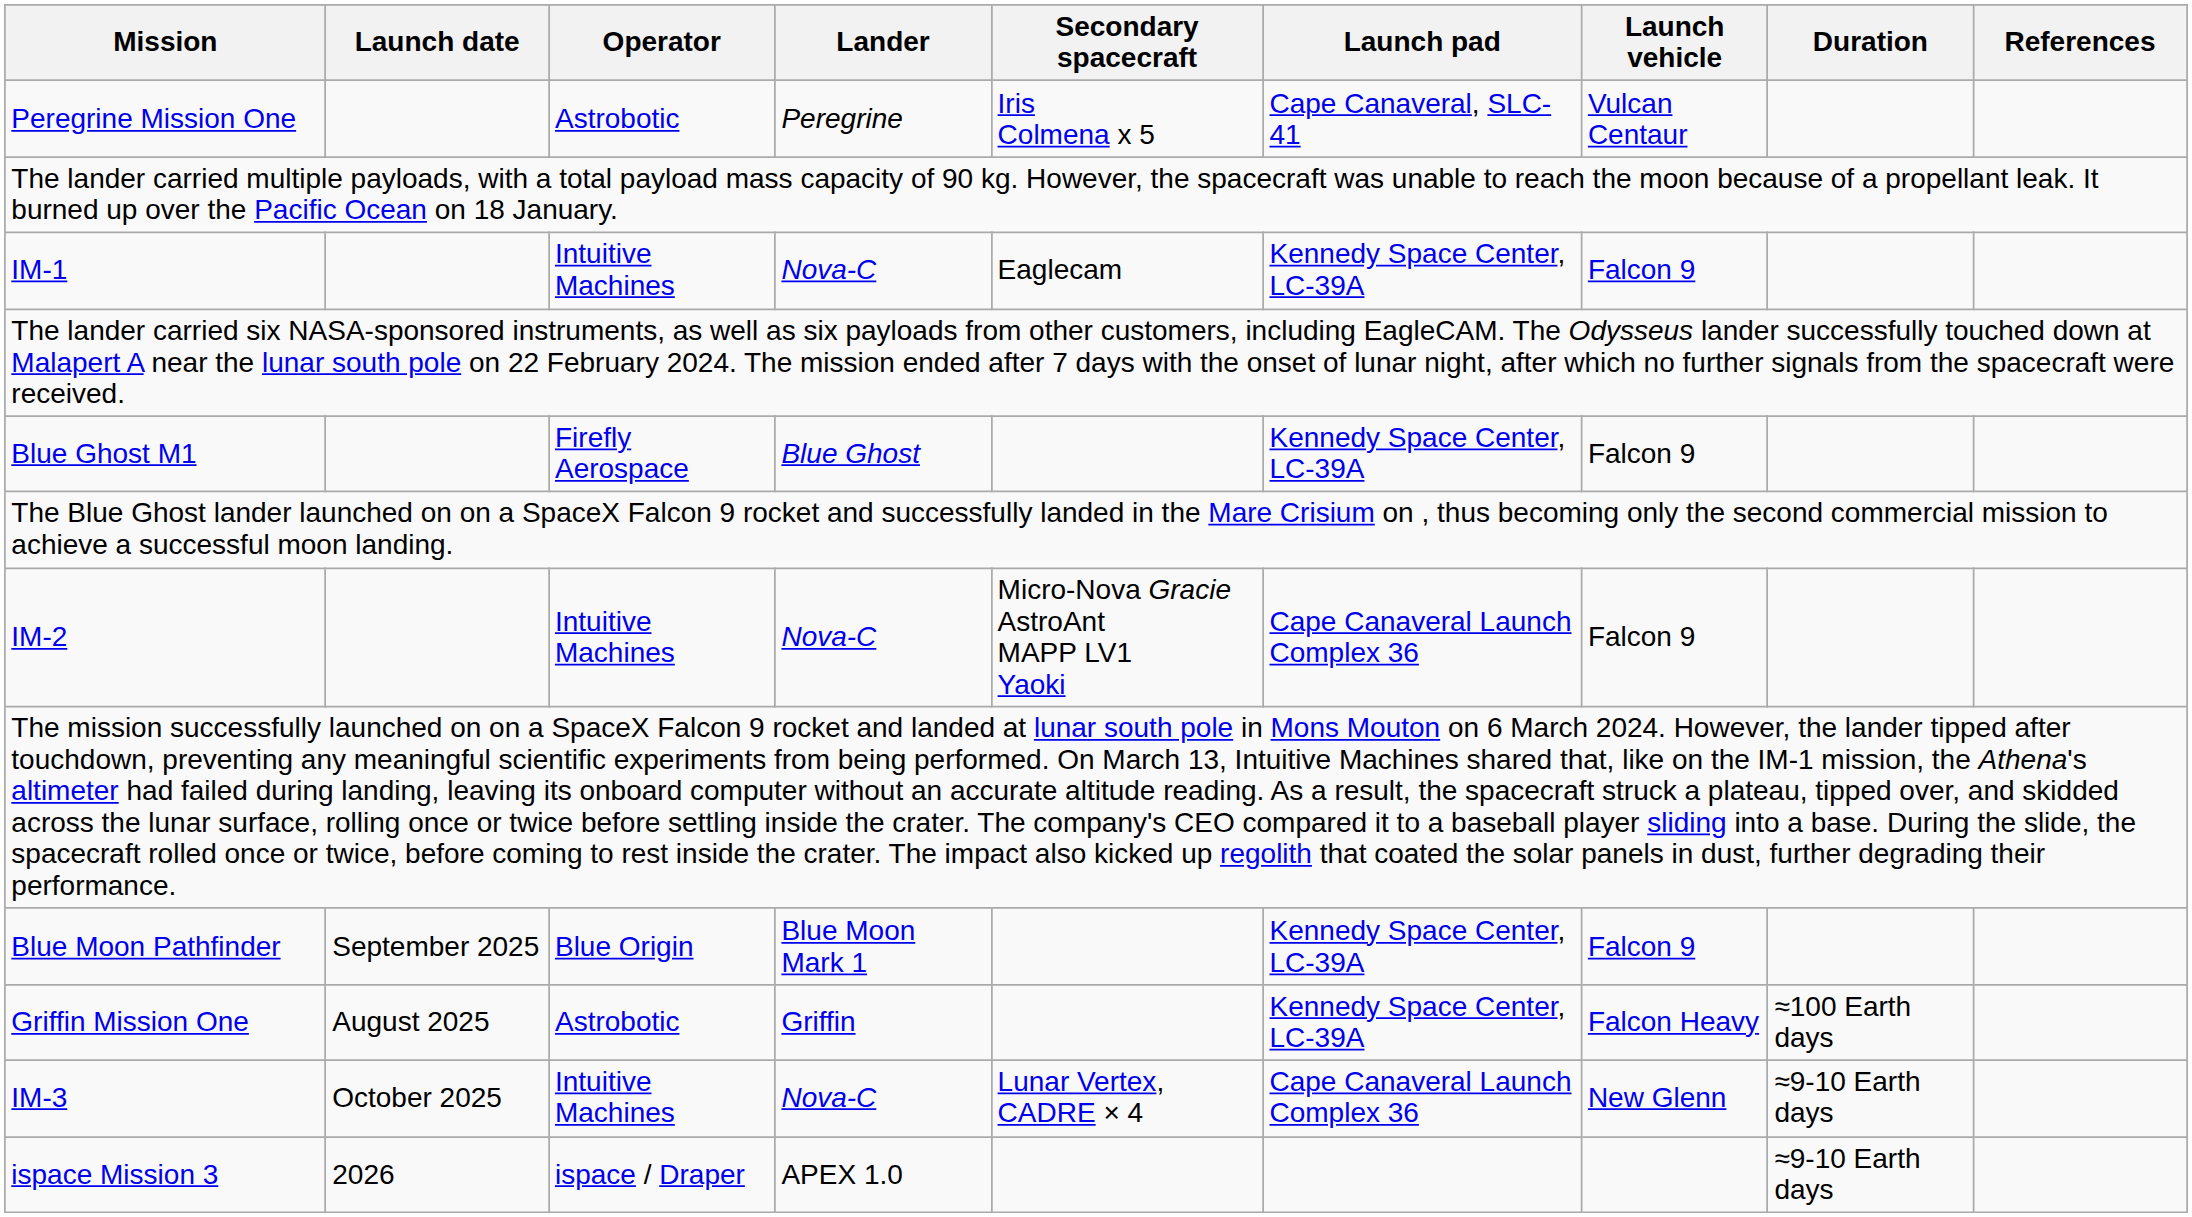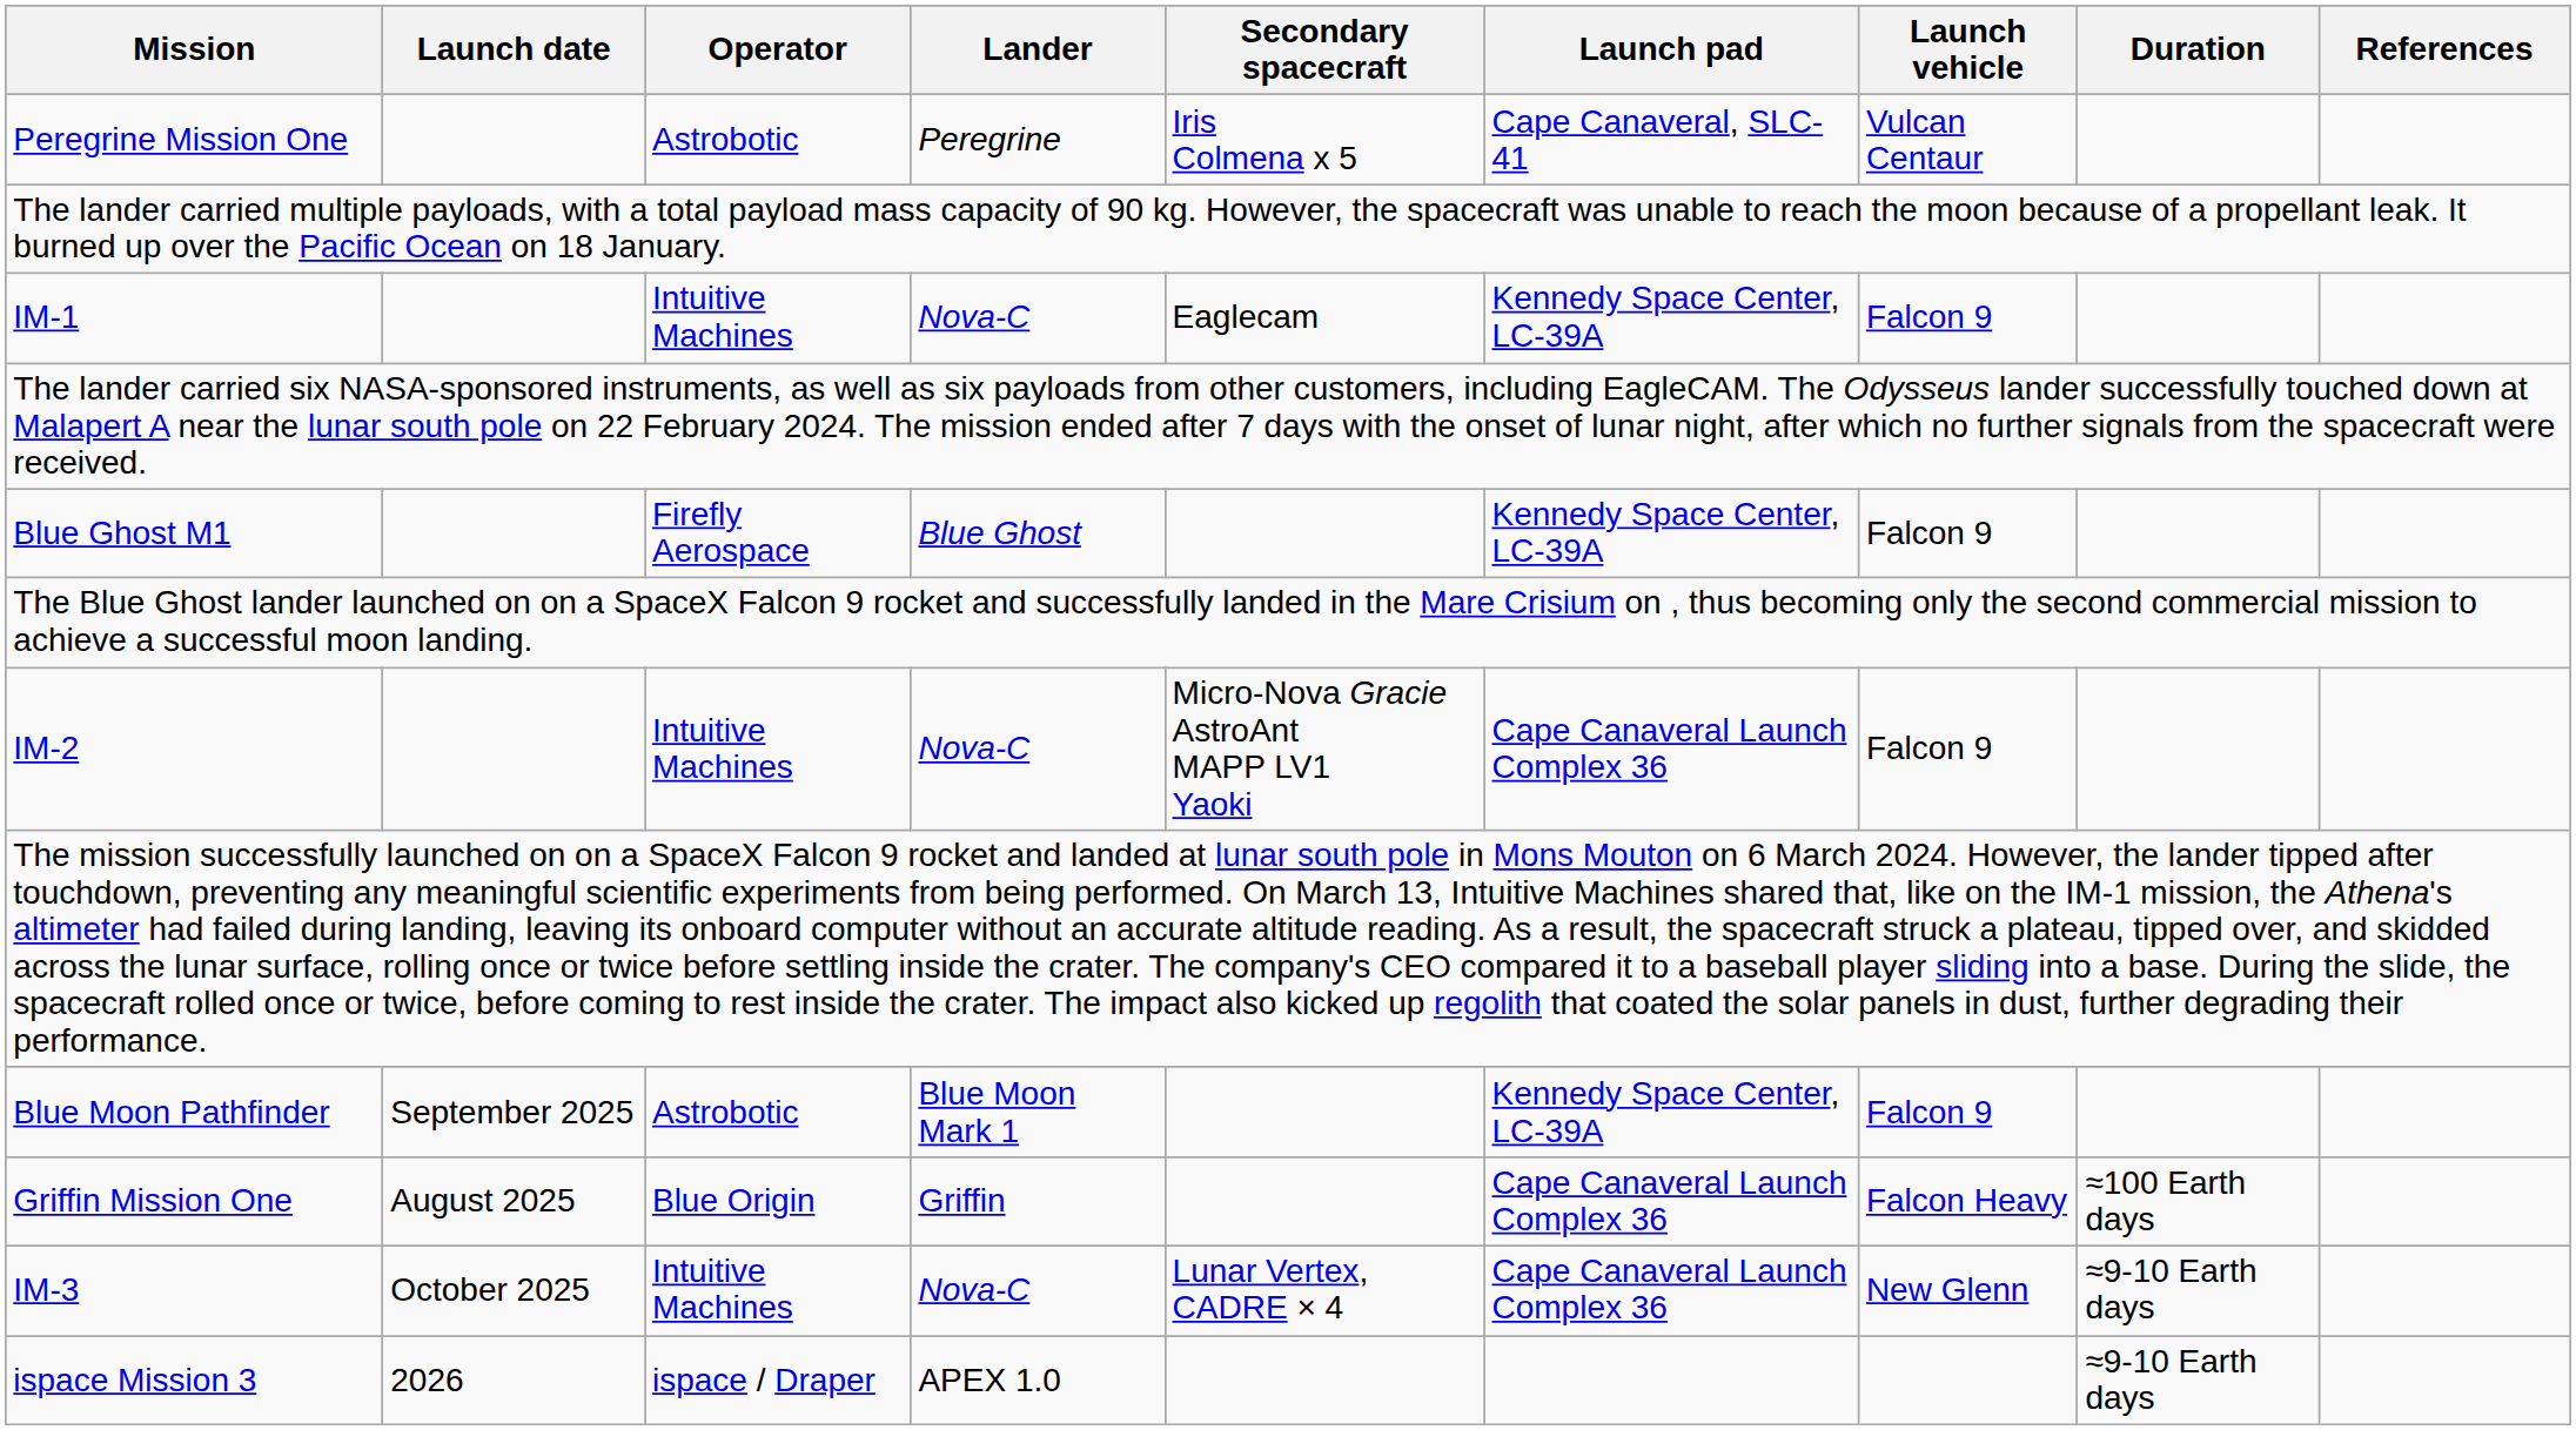Blue Moon Pathfinder | Operator: Blue Origin -> Astrobotic
Griffin Mission One | Operator: Astrobotic -> Blue Origin
Griffin Mission One | Launch pad: Kennedy Space Center, LC-39A -> Cape Canaveral Launch Complex 36
